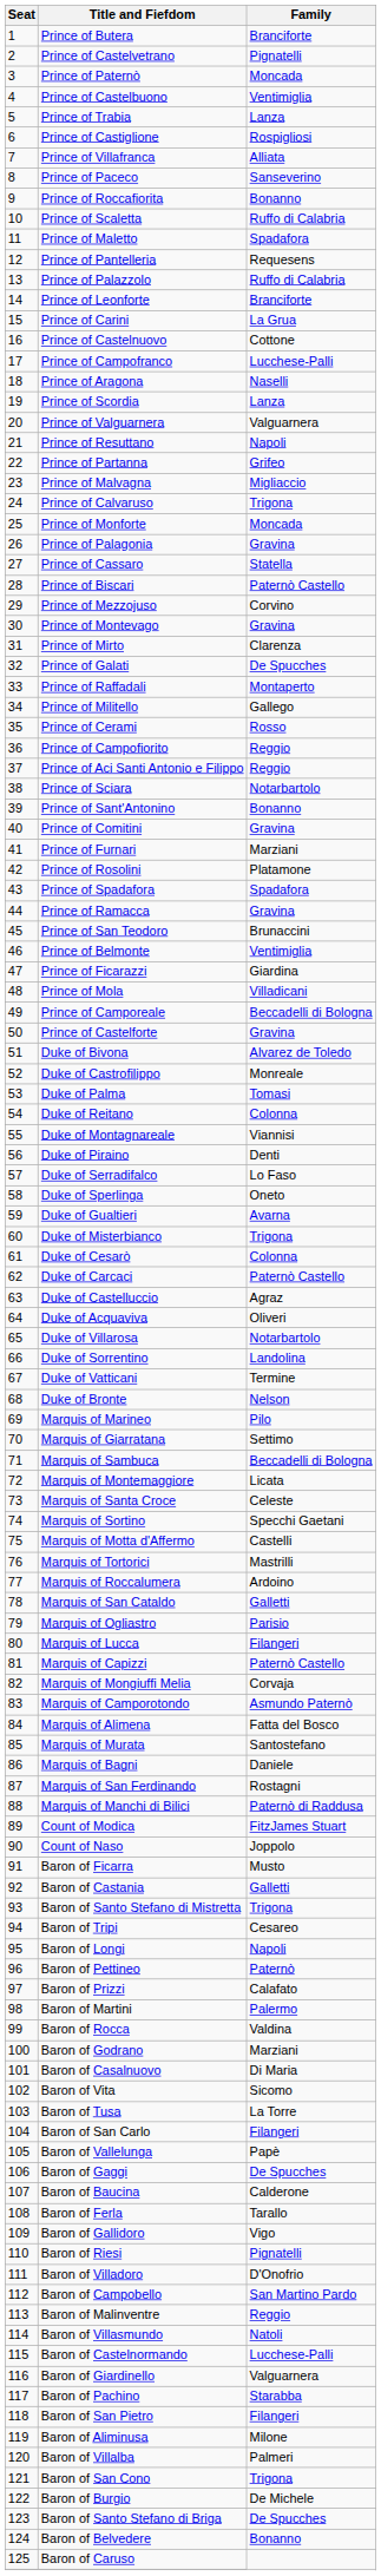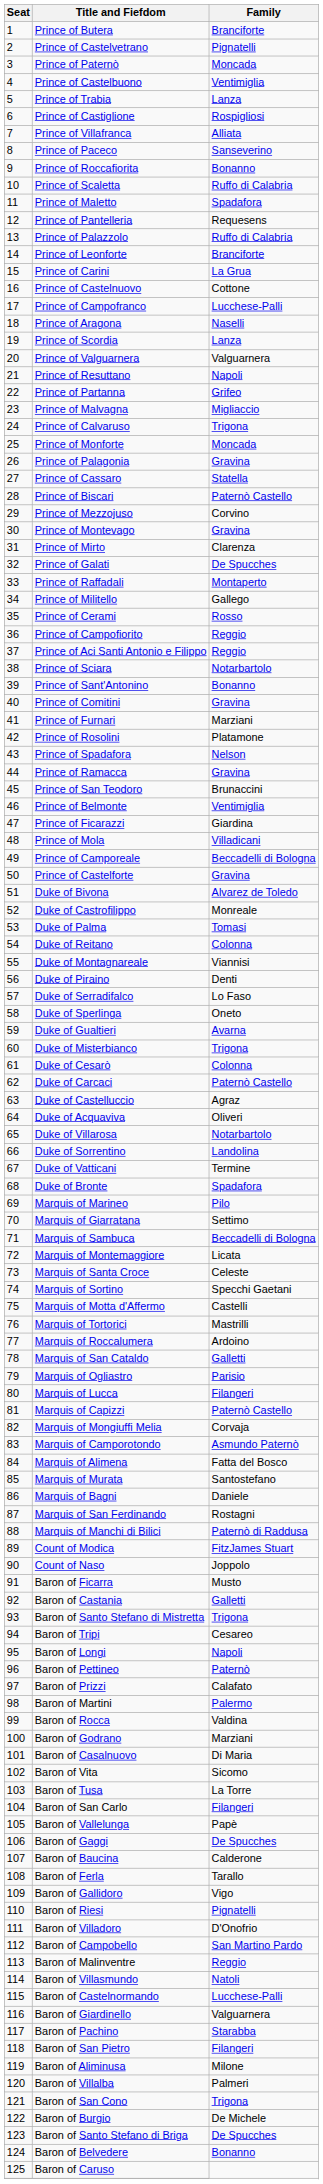Prince of Spadafora | Family: Spadafora -> Nelson
Duke of Bronte | Family: Nelson -> Spadafora
